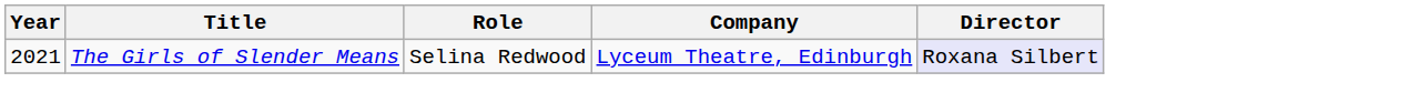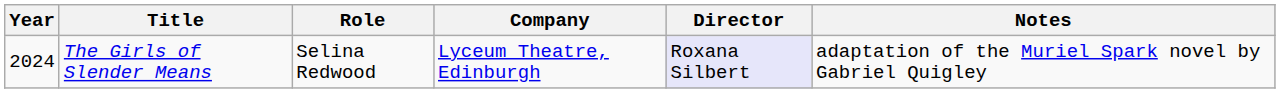+ column: Notes | adaptation of the Muriel Spark novel by Gabriel Quigley
The Girls of Slender Means | Year: 2021 -> 2024
